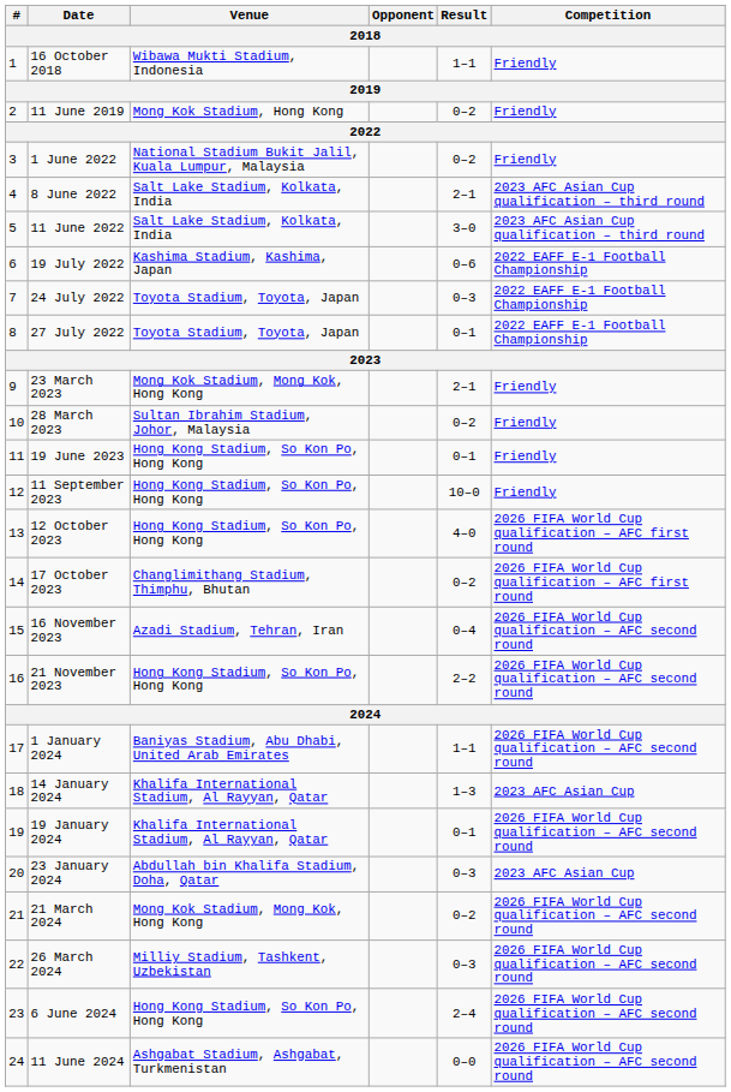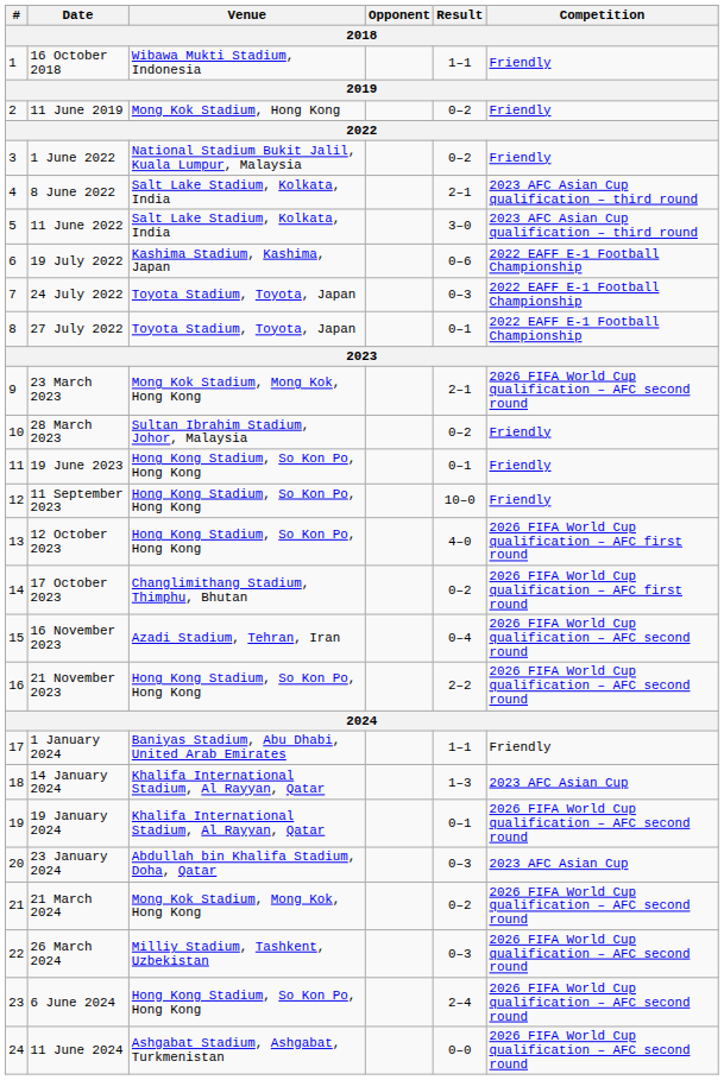23 March 2023 | Competition: Friendly -> 2026 FIFA World Cup qualification – AFC second round
1 January 2024 | Competition: 2026 FIFA World Cup qualification – AFC second round -> Friendly
